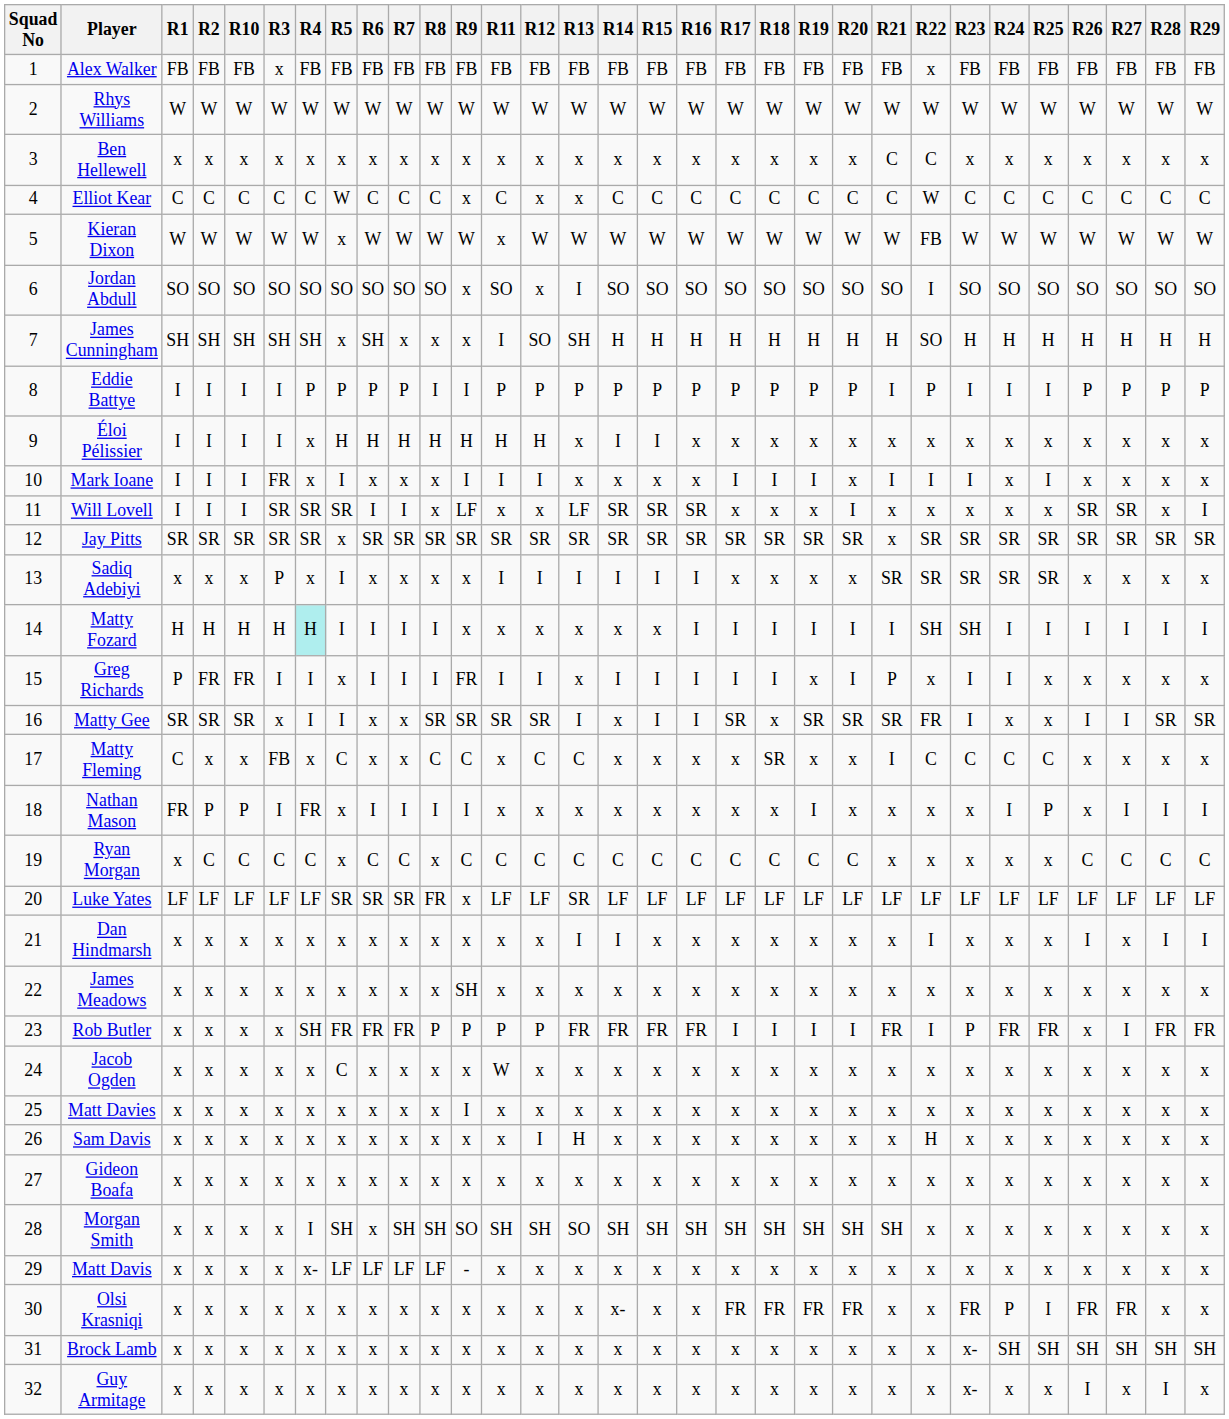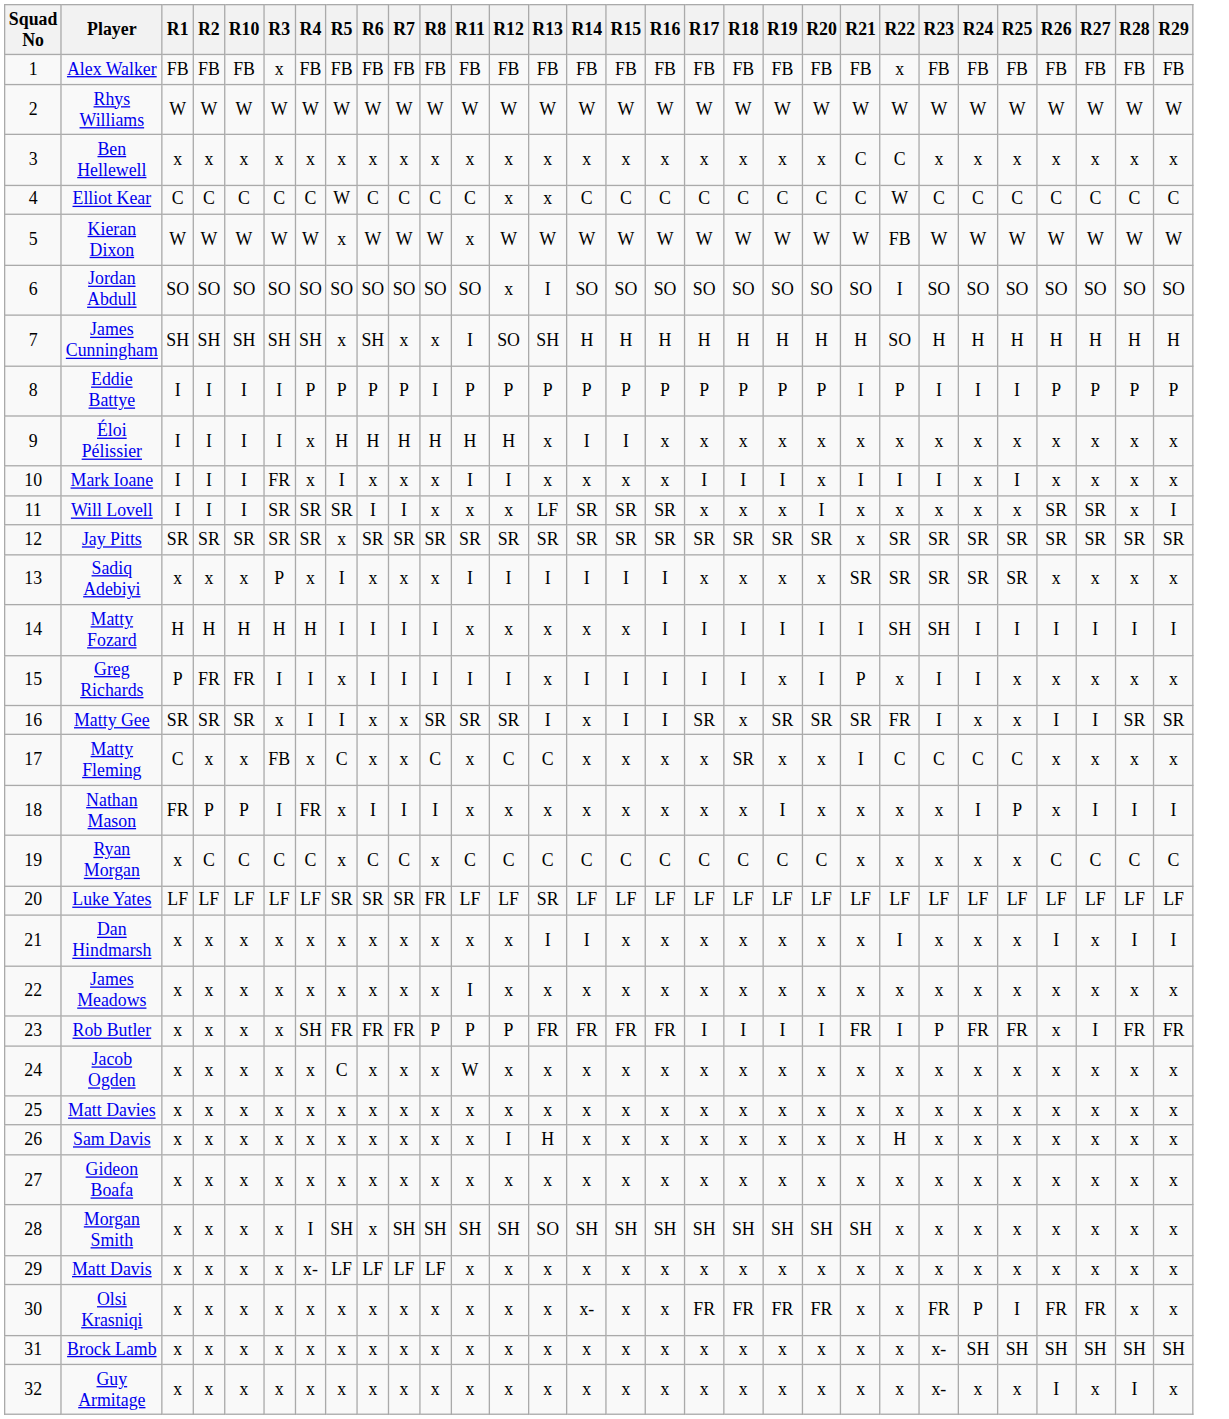- column: R9 | FB | W | x | x | W | x | x | I | H | I | LF | SR | x | x | FR | SR | C | I | C | x | x | SH | P | x | I | x | x | SO | - | x | x | x
Matty Fozard | R4: paleturquoise background -> no background
James Meadows | R11: x -> I
